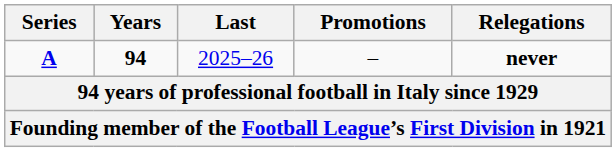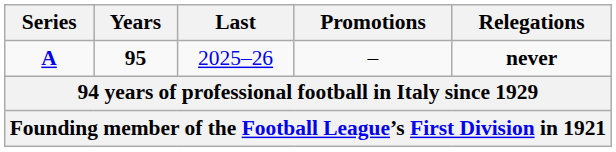A | Years: 94 -> 95
